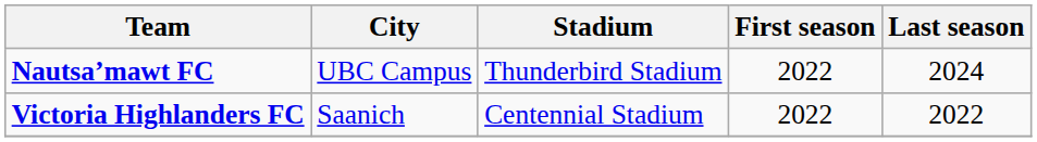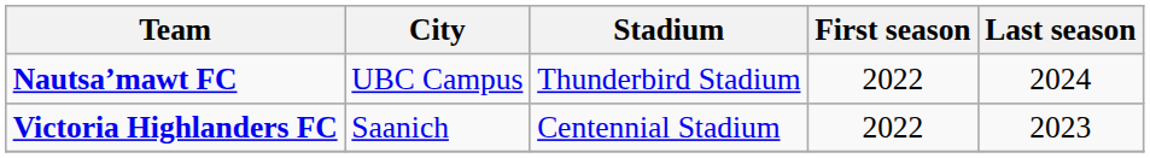Victoria Highlanders FC | Last season: 2022 -> 2023
